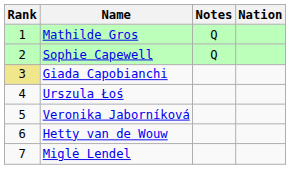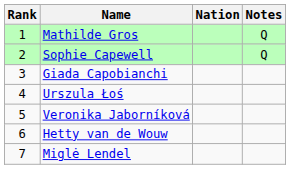columns swapped: Nation <-> Notes
Giada Capobianchi | Rank: khaki background -> no background
